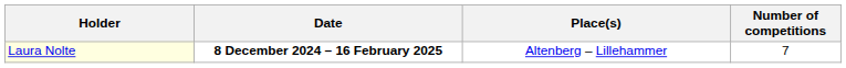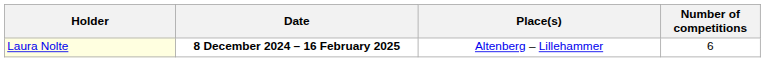Laura Nolte | Number of competitions: 7 -> 6
